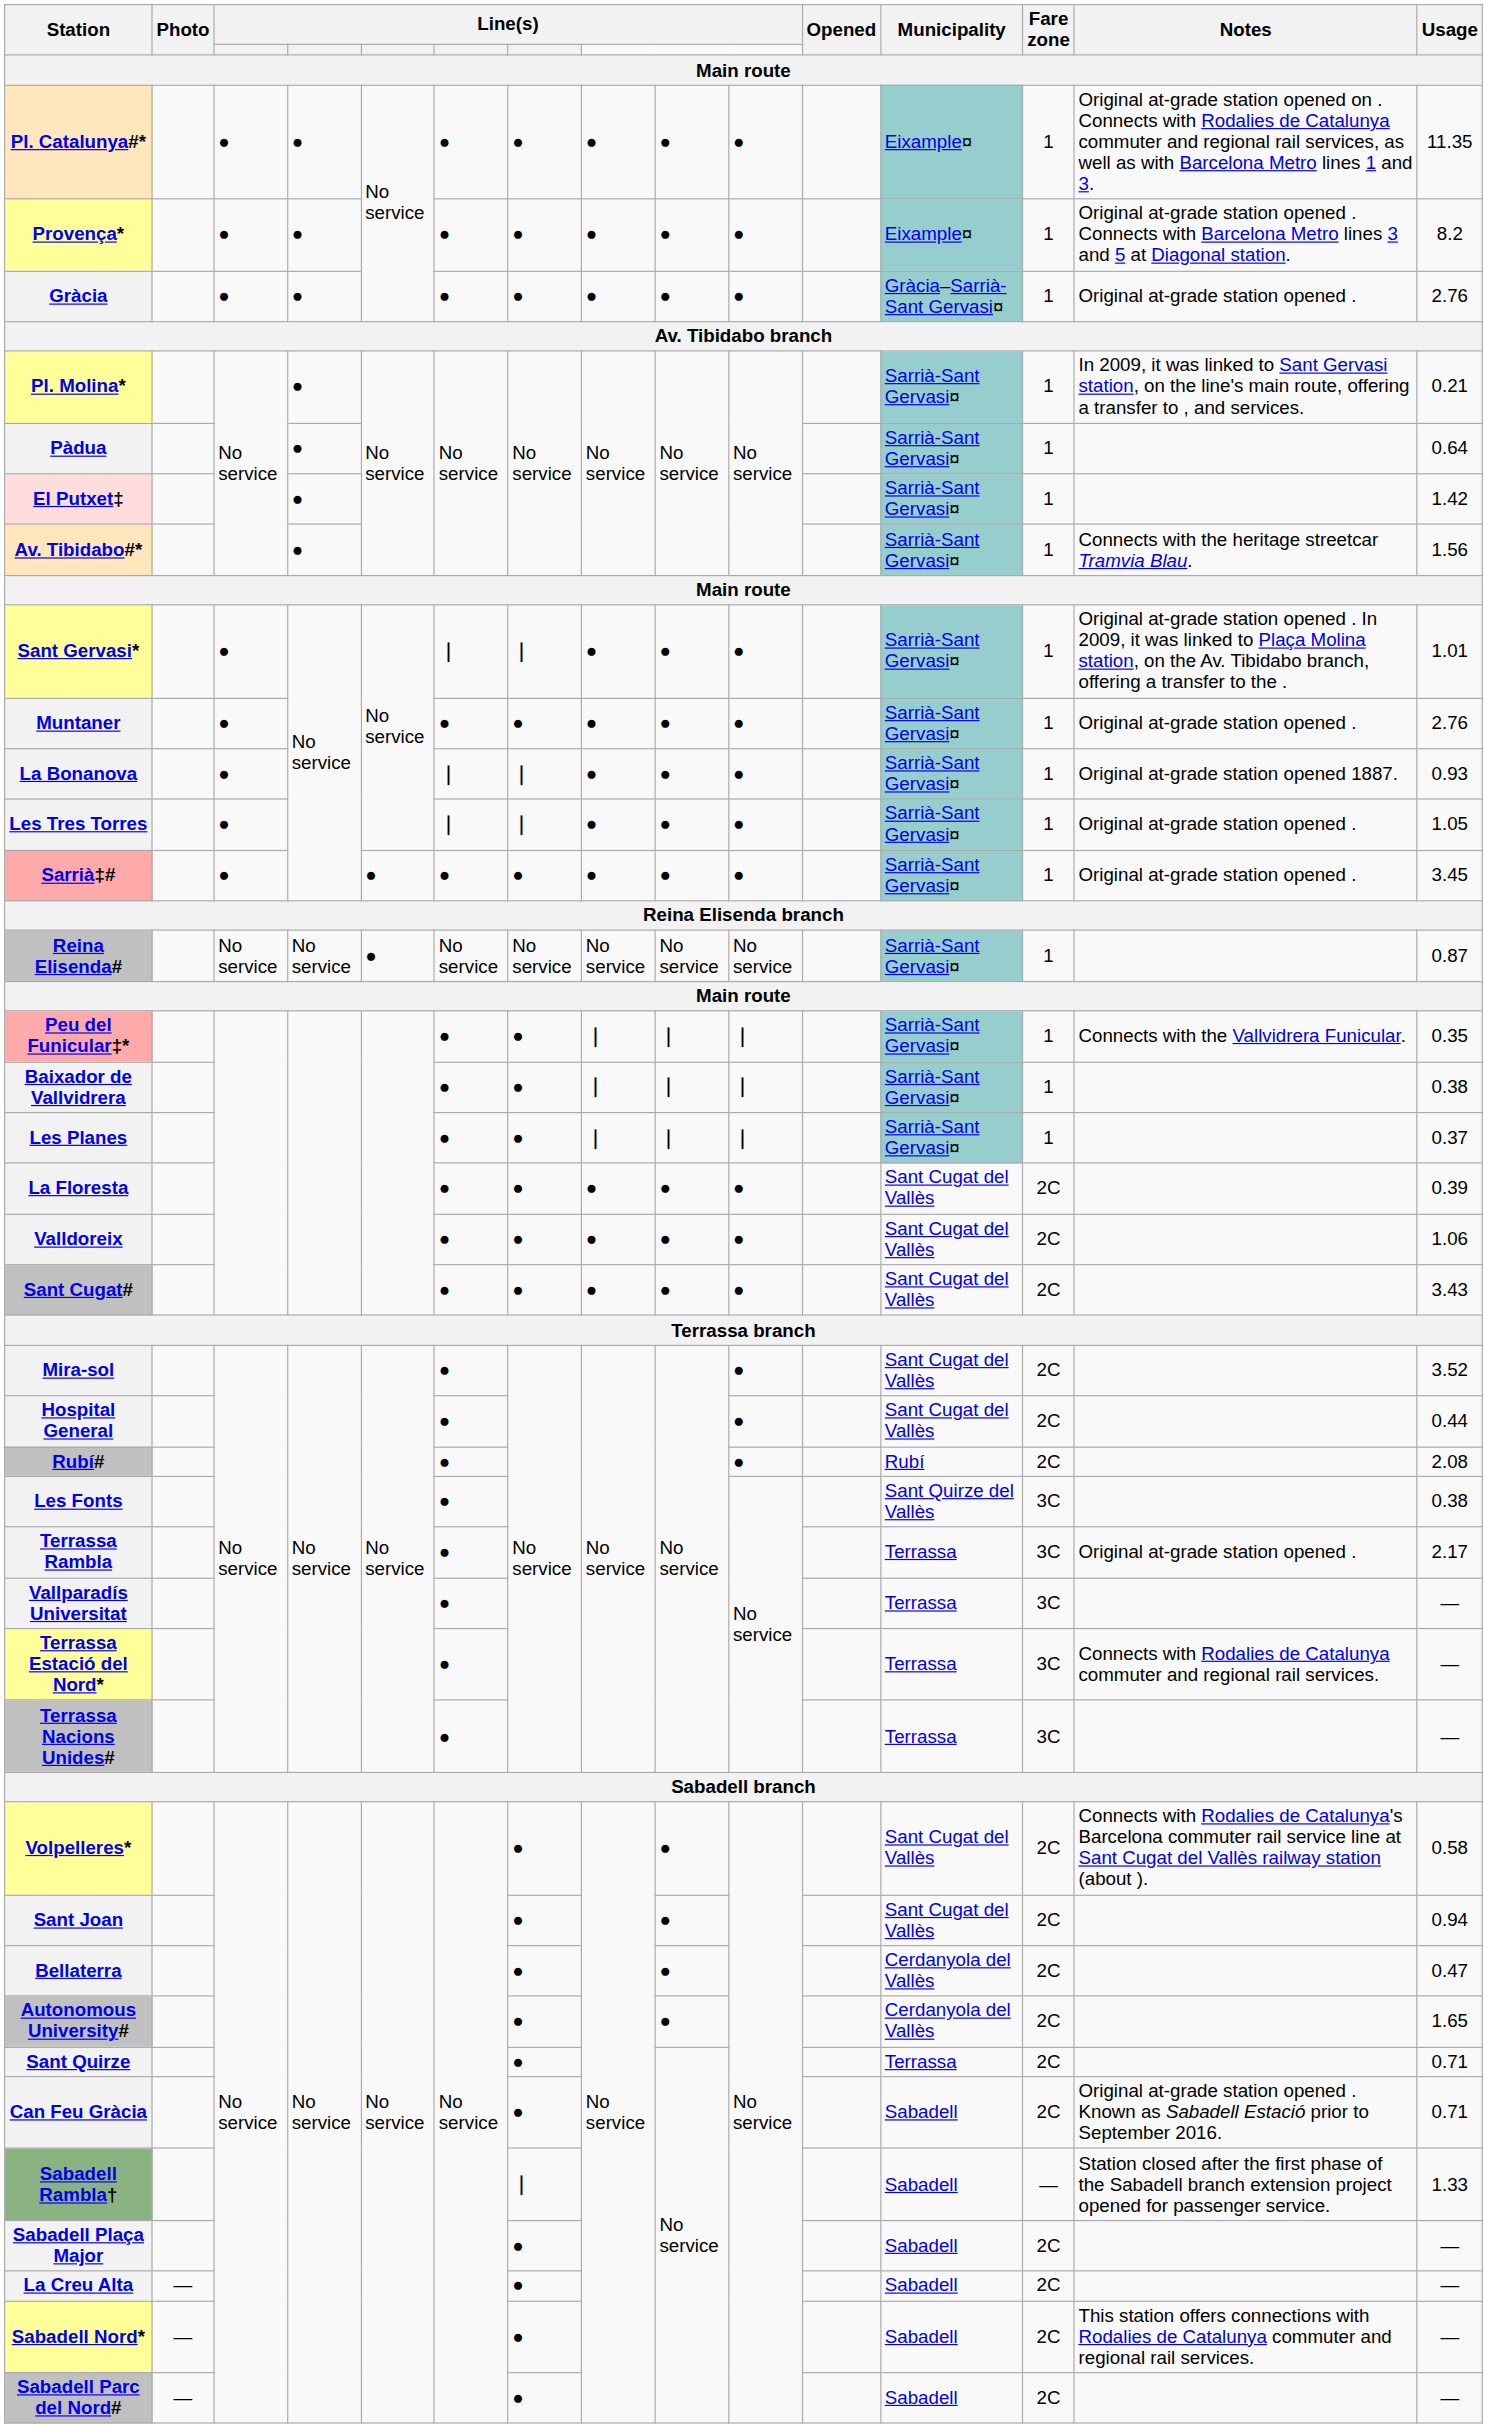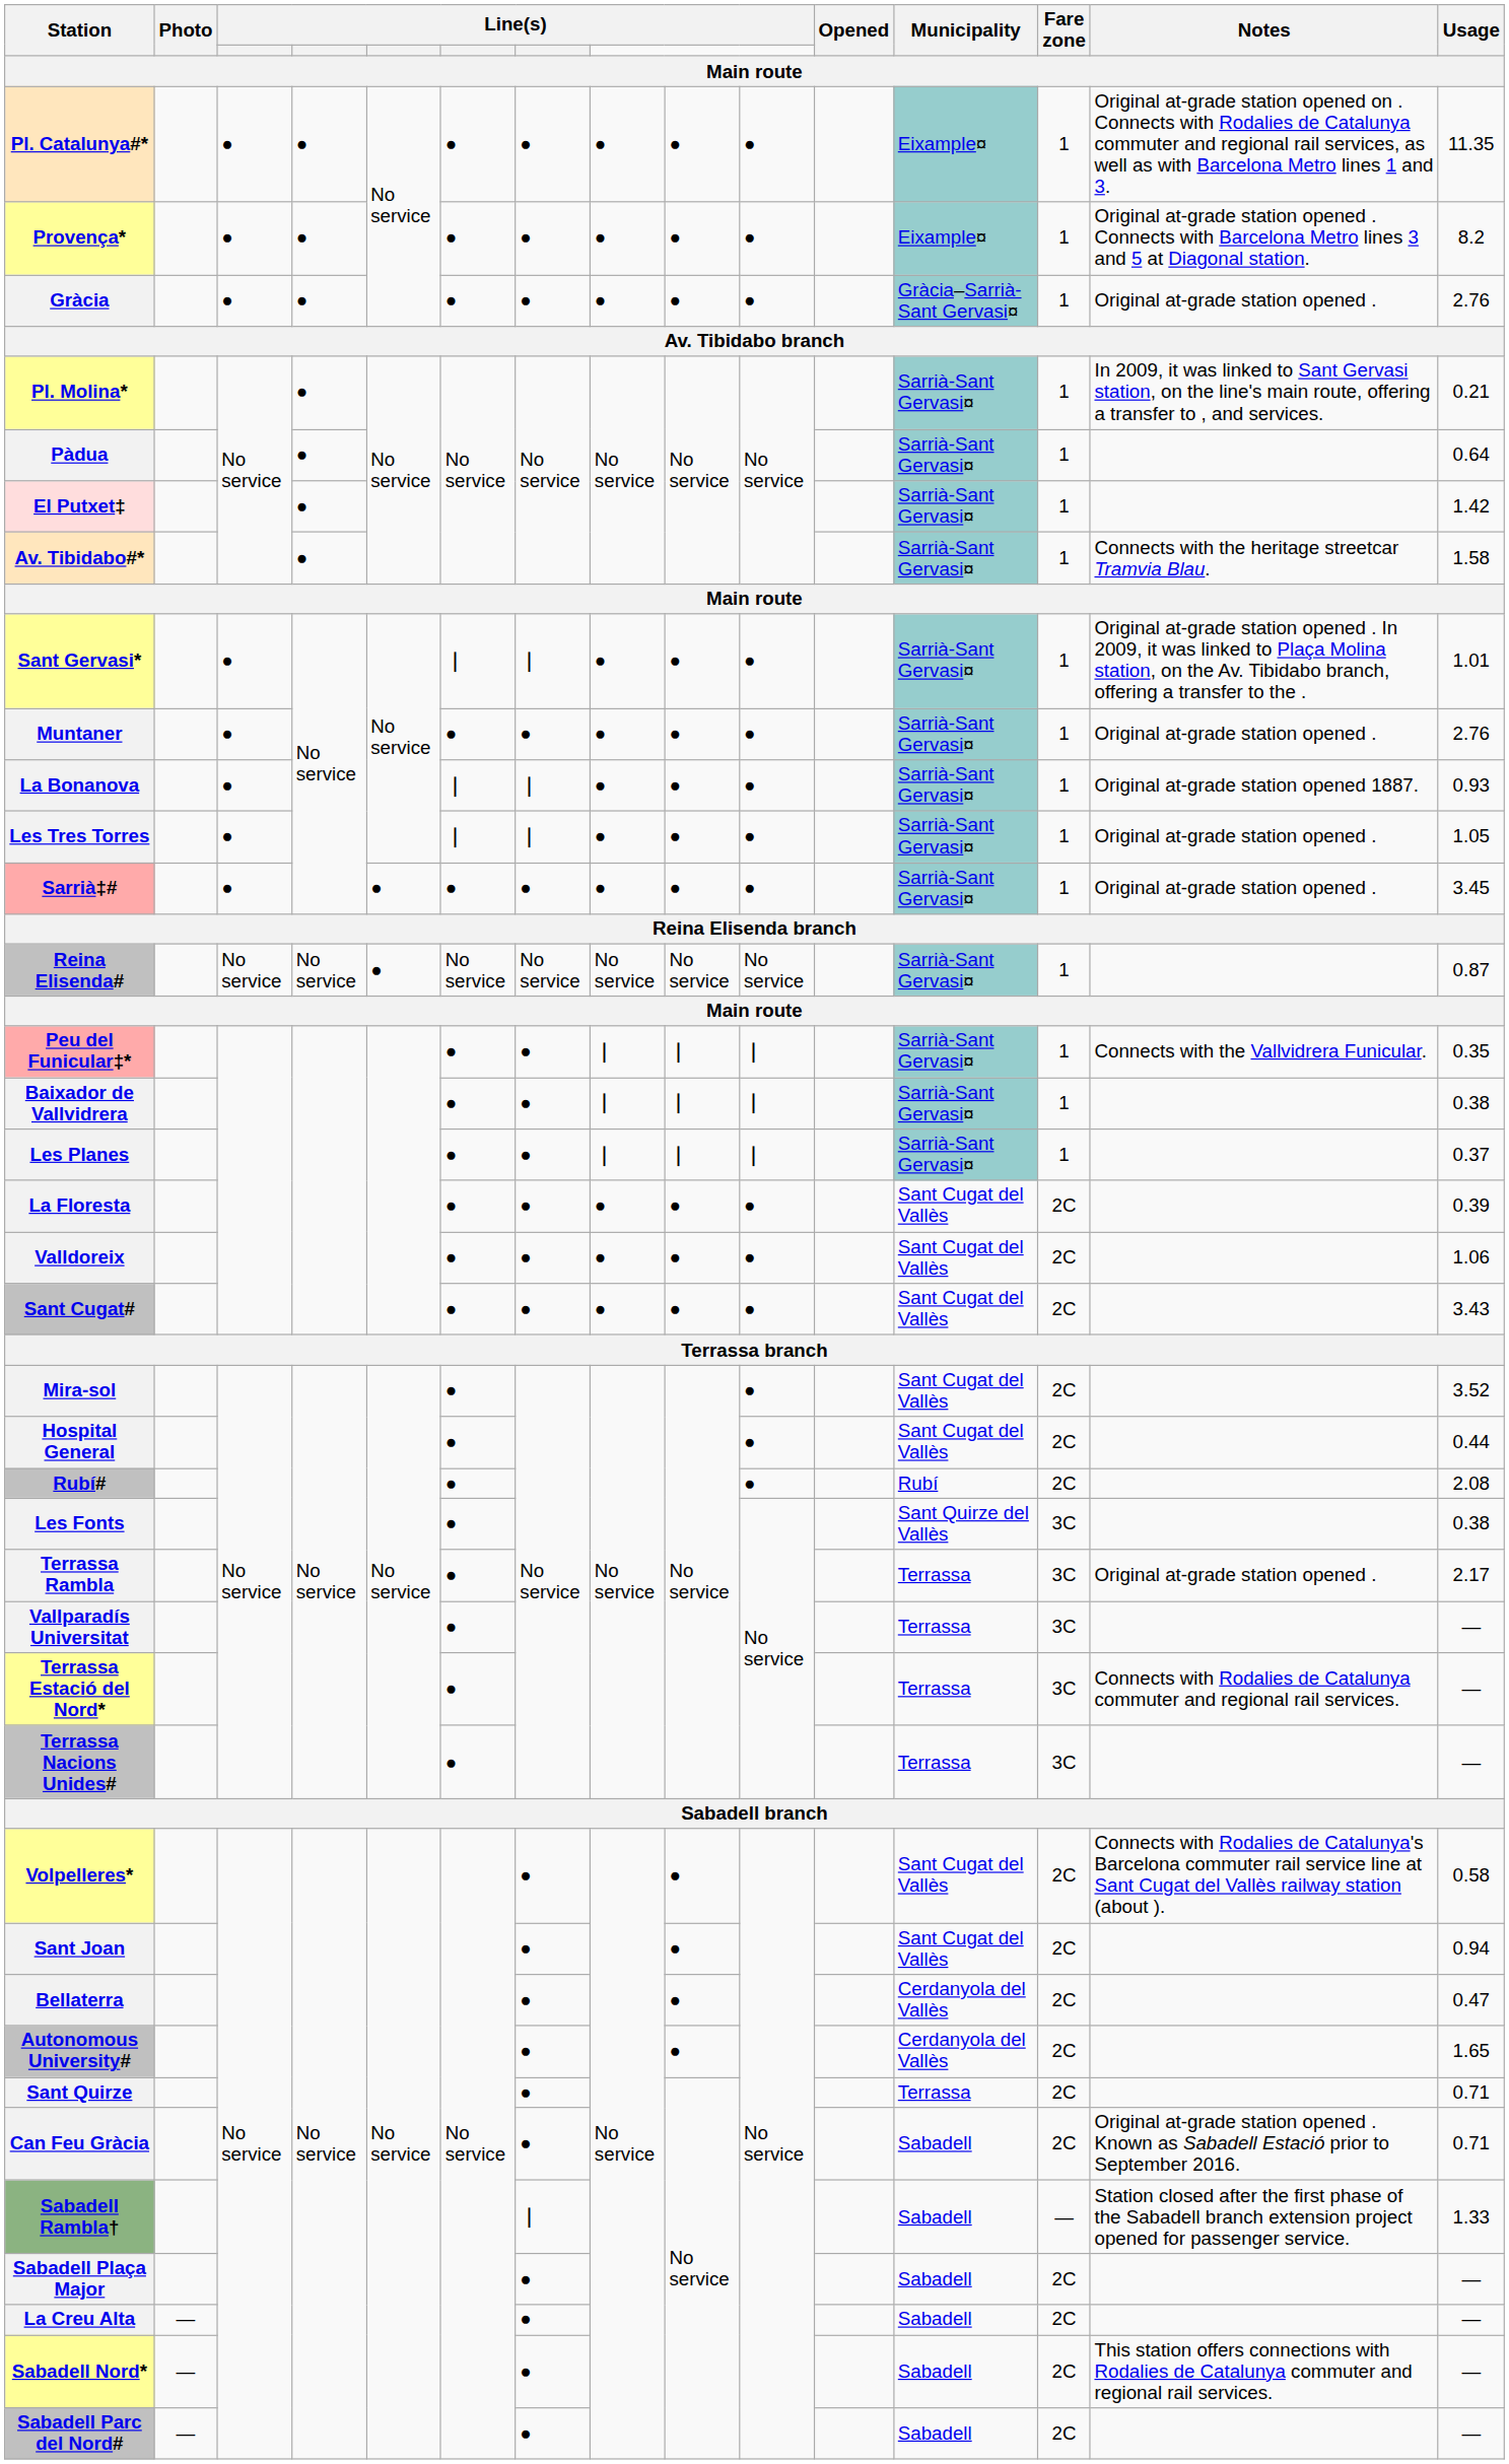Av. Tibidabo#* | Usage: 1.56 -> 1.58
